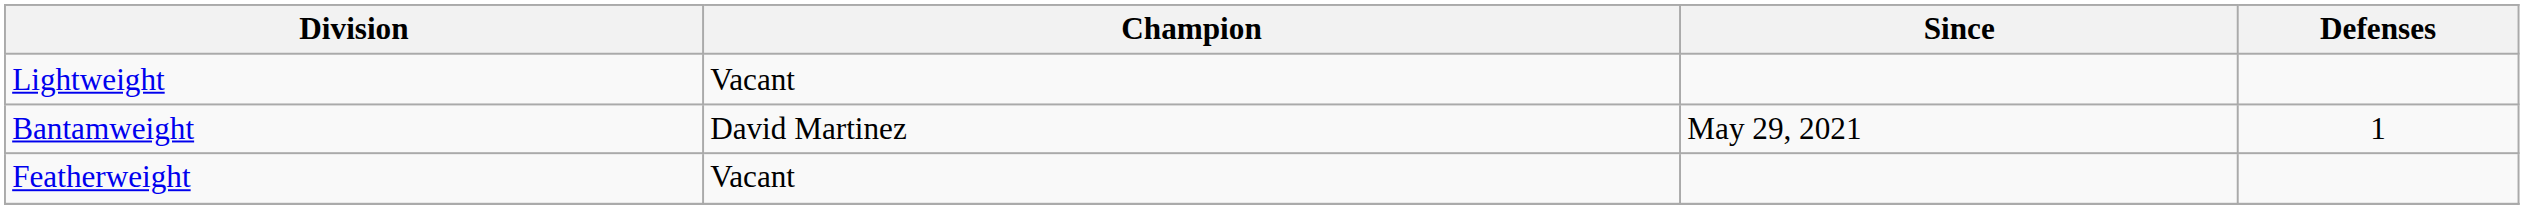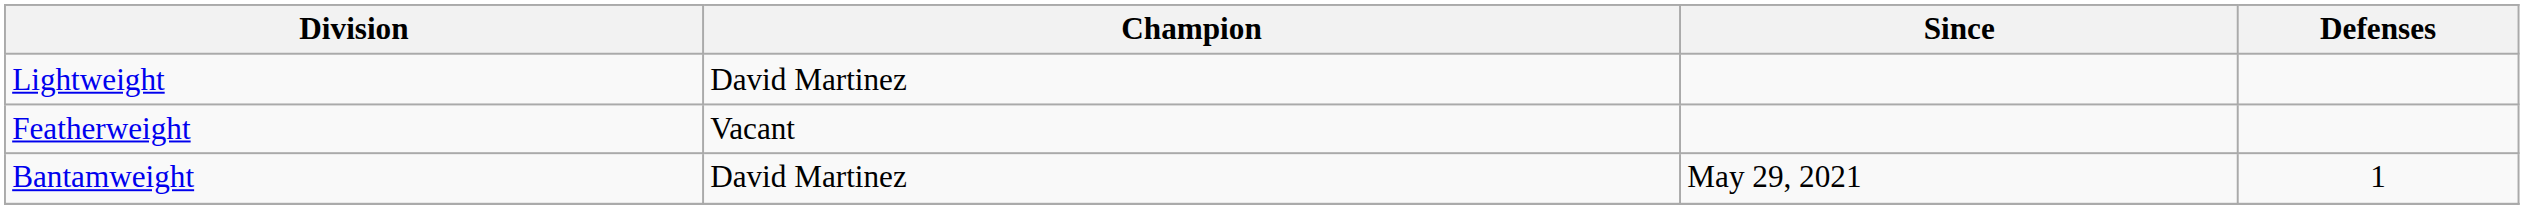Lightweight | Champion: Vacant -> David Martinez
rows swapped: Featherweight <-> Bantamweight
